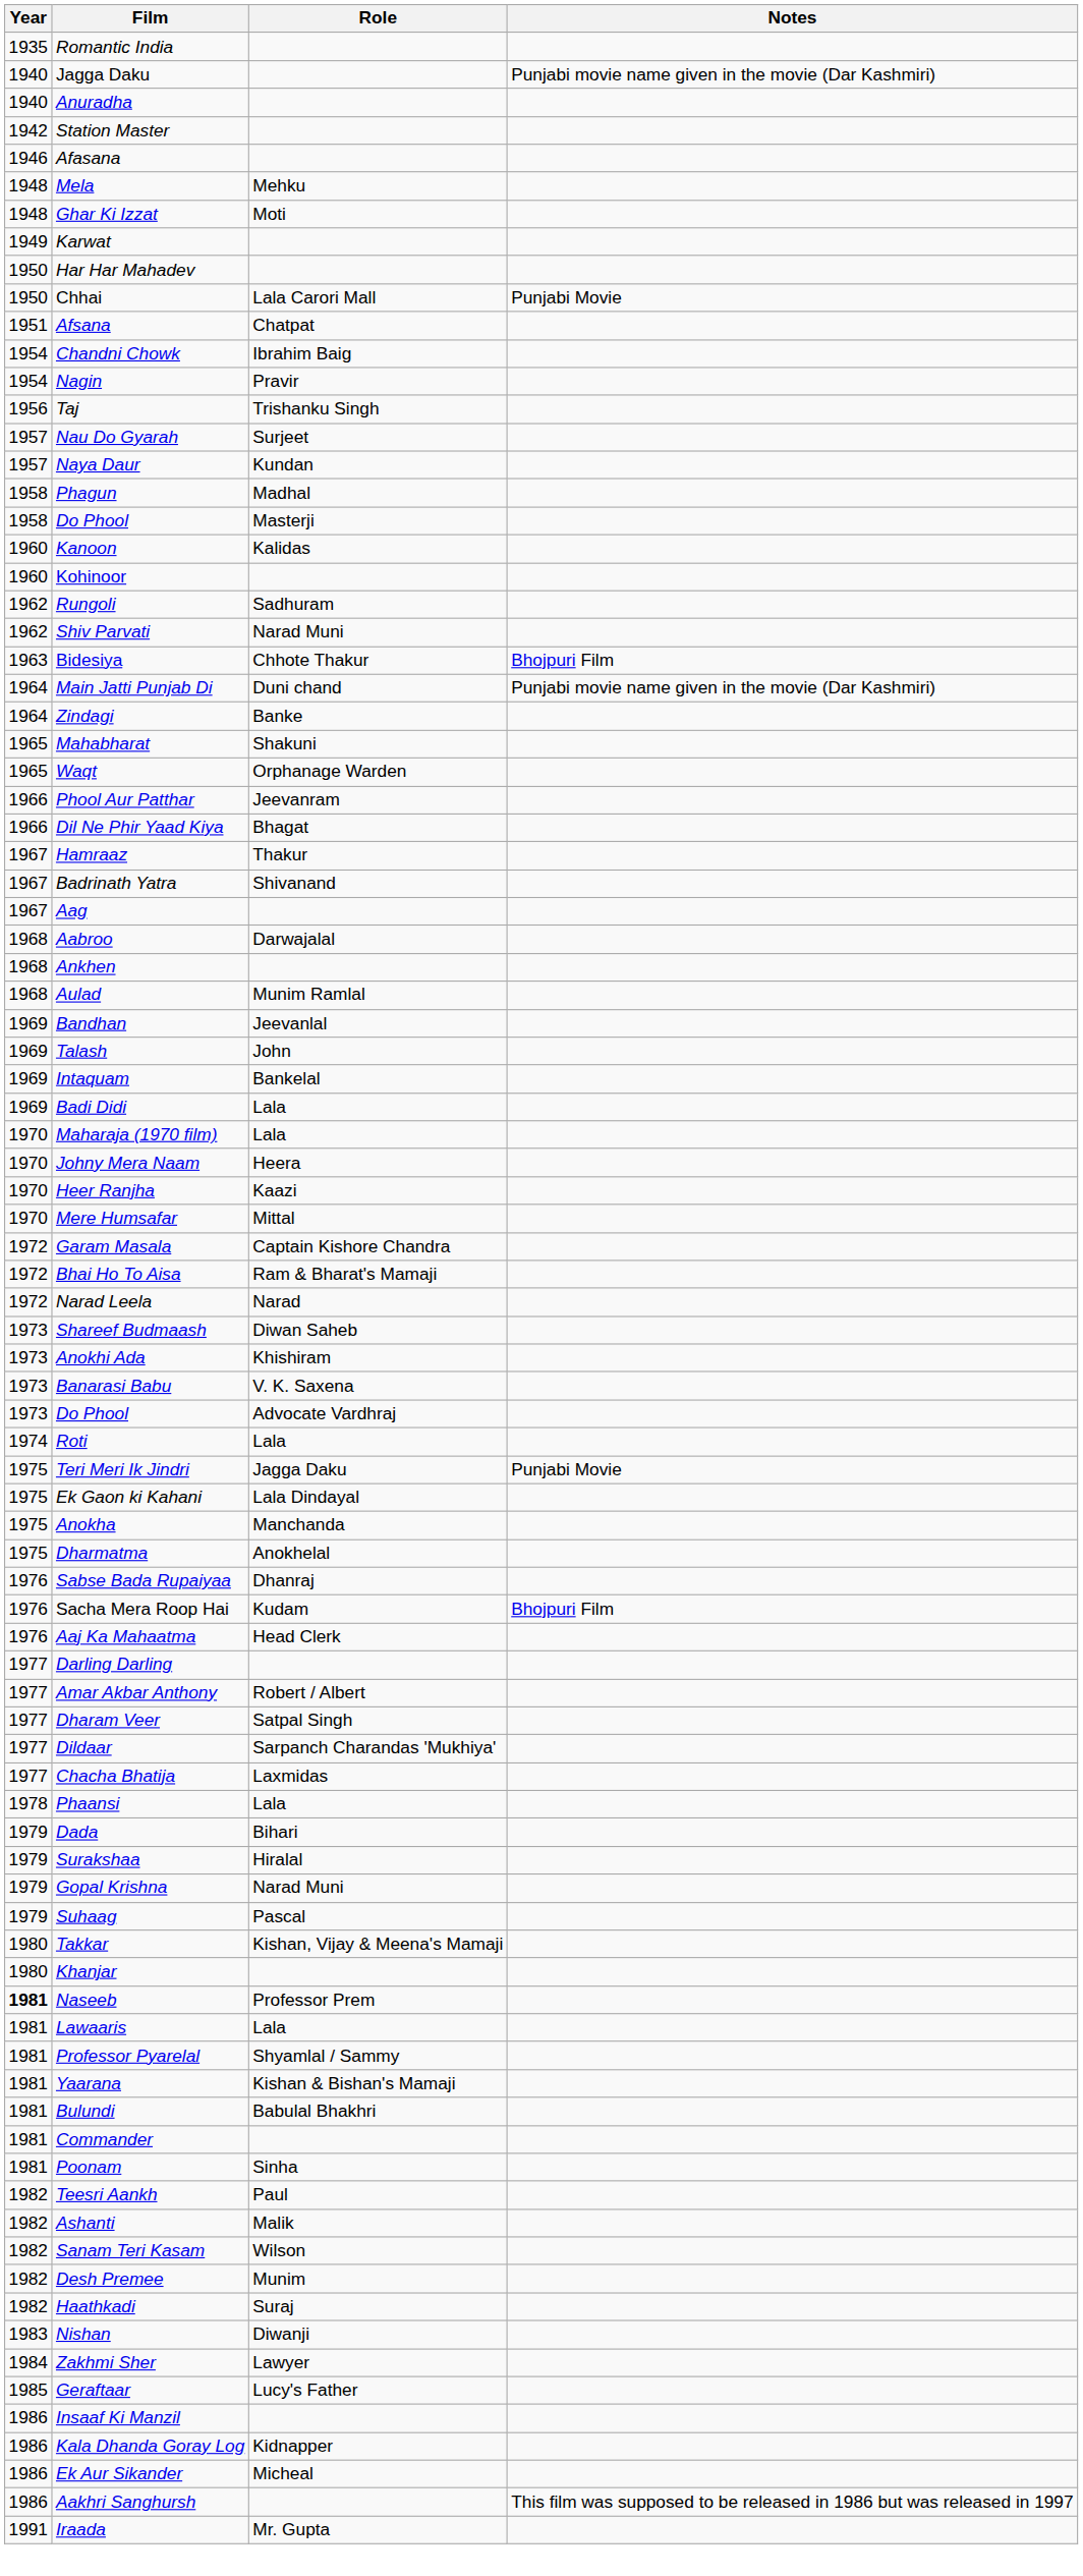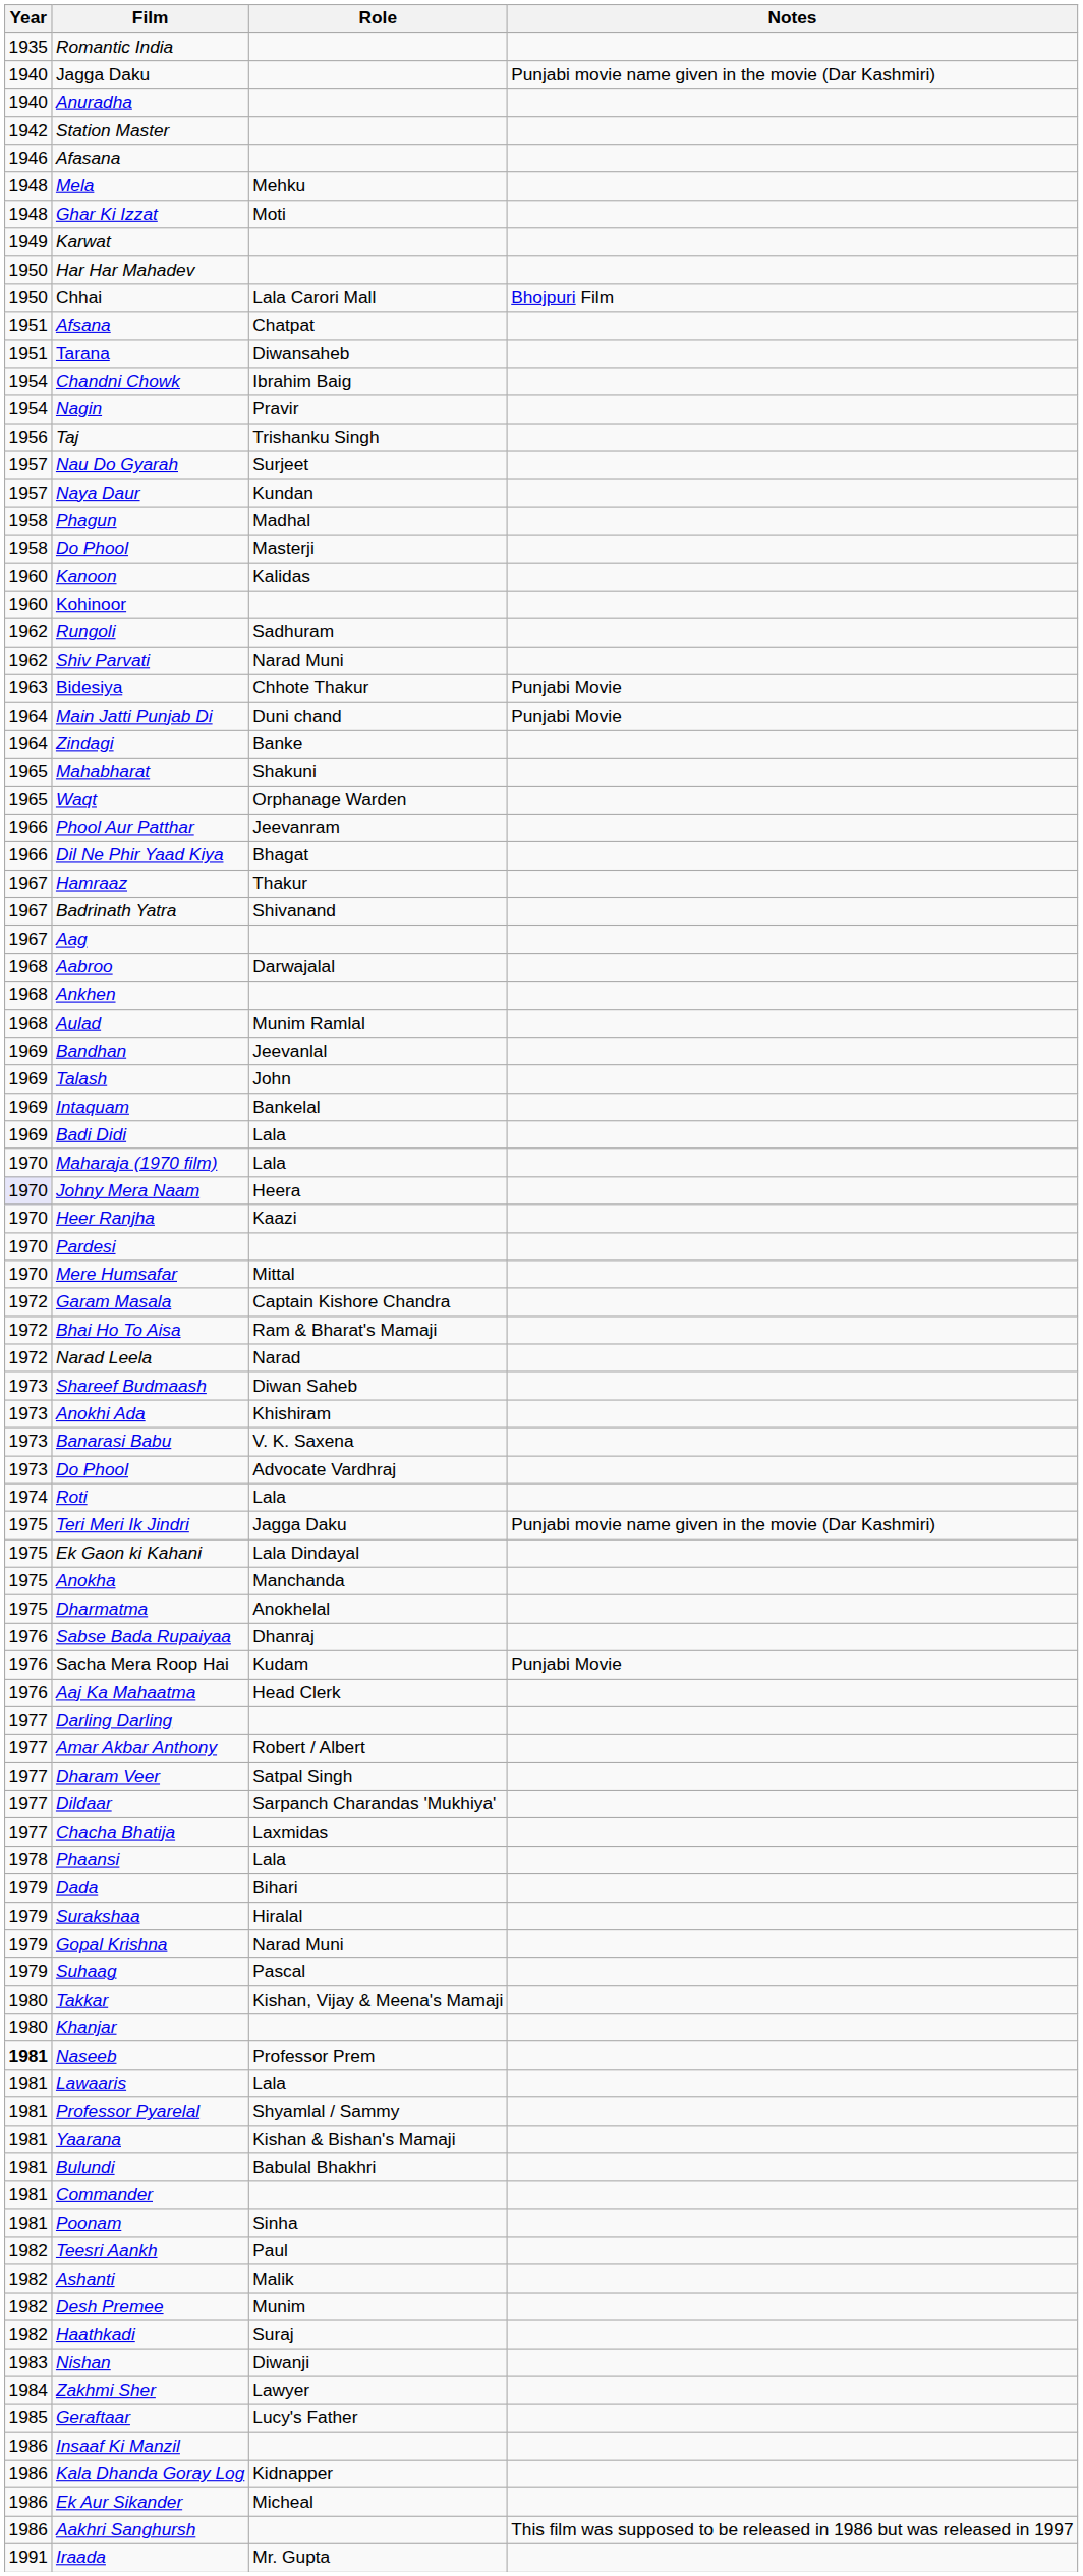Chhai | Notes: Punjabi Movie -> Bhojpuri Film
+ row: 1951 | Tarana | Diwansaheb
Bidesiya | Notes: Bhojpuri Film -> Punjabi Movie
Main Jatti Punjab Di | Notes: Punjabi movie name given in the movie (Dar Kashmiri) -> Punjabi Movie
Johny Mera Naam | Year: no background -> lavender background
+ row: 1970 | Pardesi
Teri Meri Ik Jindri | Notes: Punjabi Movie -> Punjabi movie name given in the movie (Dar Kashmiri)
Sacha Mera Roop Hai | Notes: Bhojpuri Film -> Punjabi Movie
- row: 1982 | Sanam Teri Kasam | Wilson
